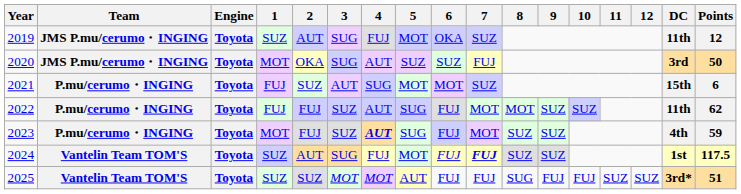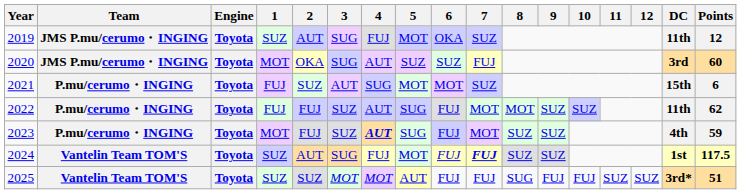2020 | Points: 50 -> 60
